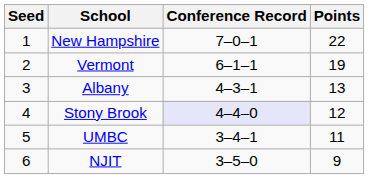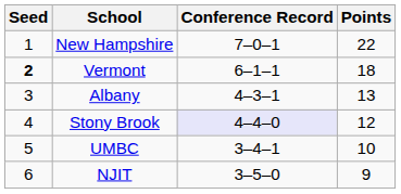Vermont | Seed: normal -> bold
Vermont | Points: 19 -> 18
UMBC | Points: 11 -> 10
